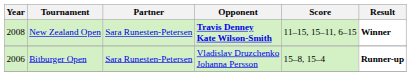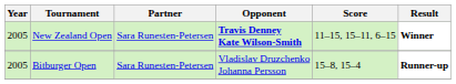New Zealand Open | Year: 2008 -> 2005
Bitburger Open | Year: 2006 -> 2005
